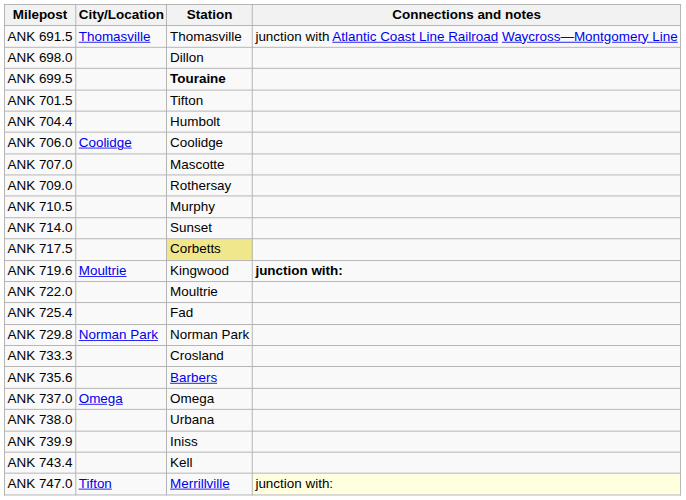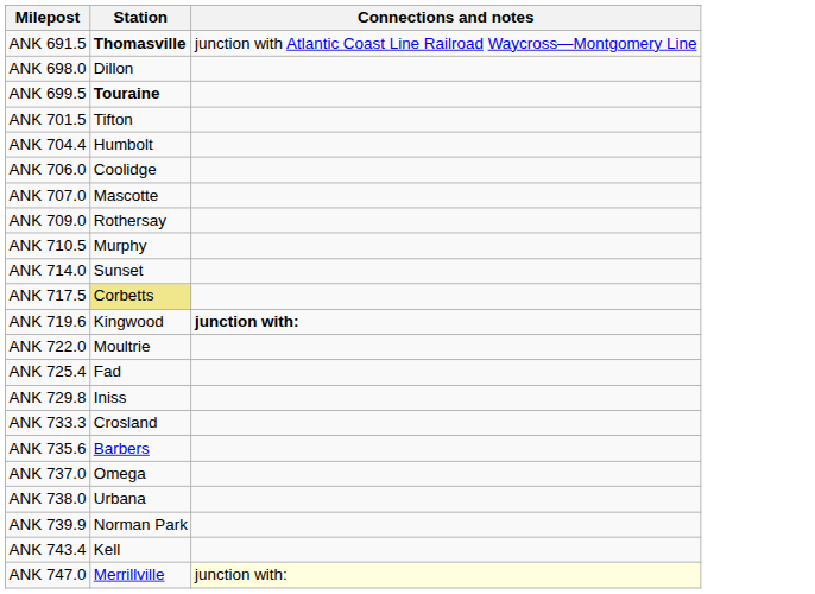- column: City/Location | Thomasville | Coolidge | Moultrie | Norman Park | Omega | Tifton
ANK 691.5 | Station: normal -> bold
ANK 729.8 | Station: Norman Park -> Iniss
ANK 739.9 | Station: Iniss -> Norman Park
